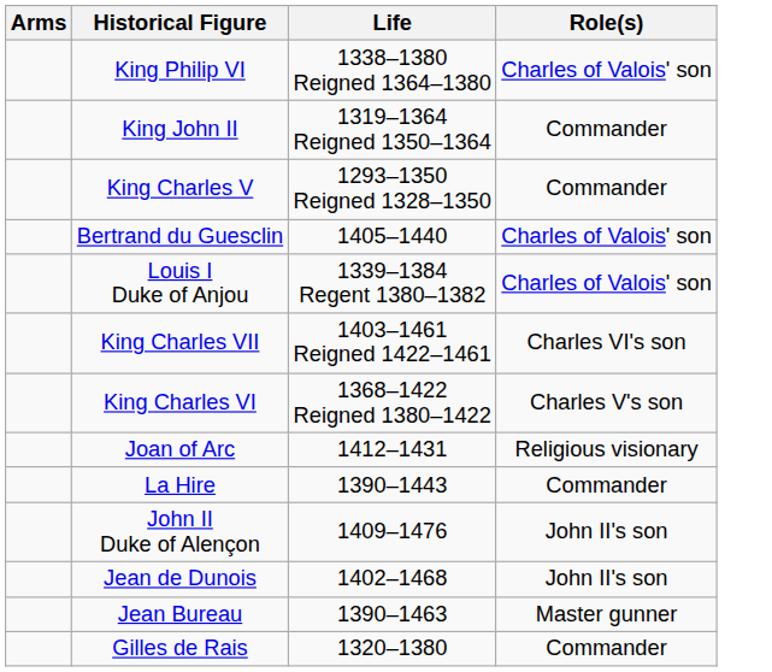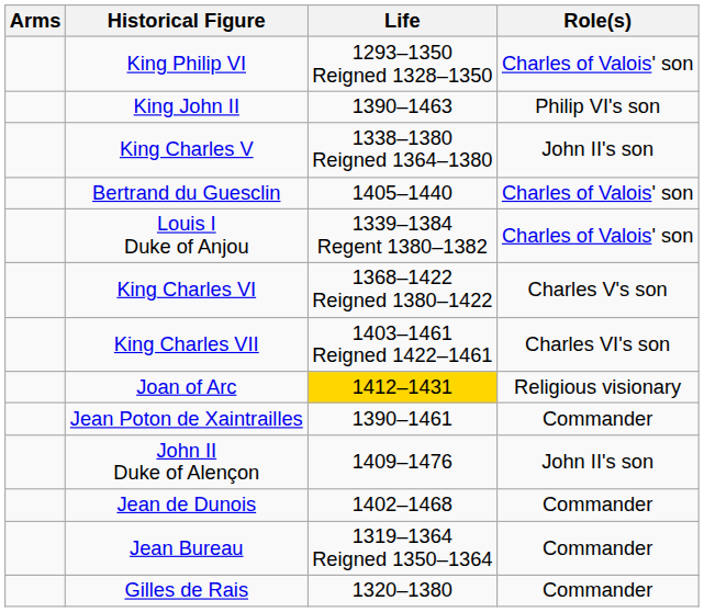King Philip VI | Life: 1338–1380 Reigned 1364–1380 -> 1293–1350 Reigned 1328–1350
King John II | Life: 1319–1364 Reigned 1350–1364 -> 1390–1463
King John II | Role(s): Commander -> Philip VI's son
King Charles V | Life: 1293–1350 Reigned 1328–1350 -> 1338–1380 Reigned 1364–1380
King Charles V | Role(s): Commander -> John II's son
rows swapped: King Charles VI <-> King Charles VII
Joan of Arc | Life: no background -> gold background
- row: La Hire | 1390–1443 | Commander
+ row: Jean Poton de Xaintrailles | 1390–1461 | Commander
Jean de Dunois | Role(s): John II's son -> Commander
Jean Bureau | Life: 1390–1463 -> 1319–1364 Reigned 1350–1364
Jean Bureau | Role(s): Master gunner -> Commander
